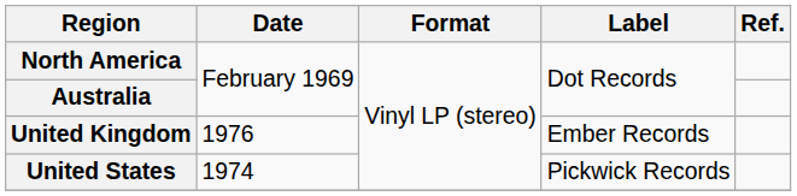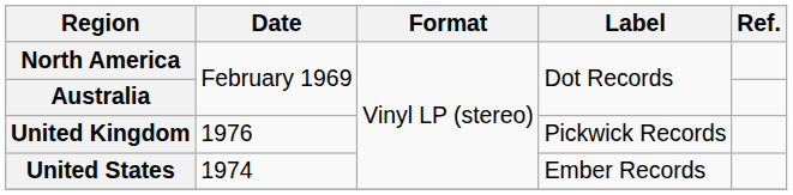United Kingdom | Label: Ember Records -> Pickwick Records
United States | Label: Pickwick Records -> Ember Records
